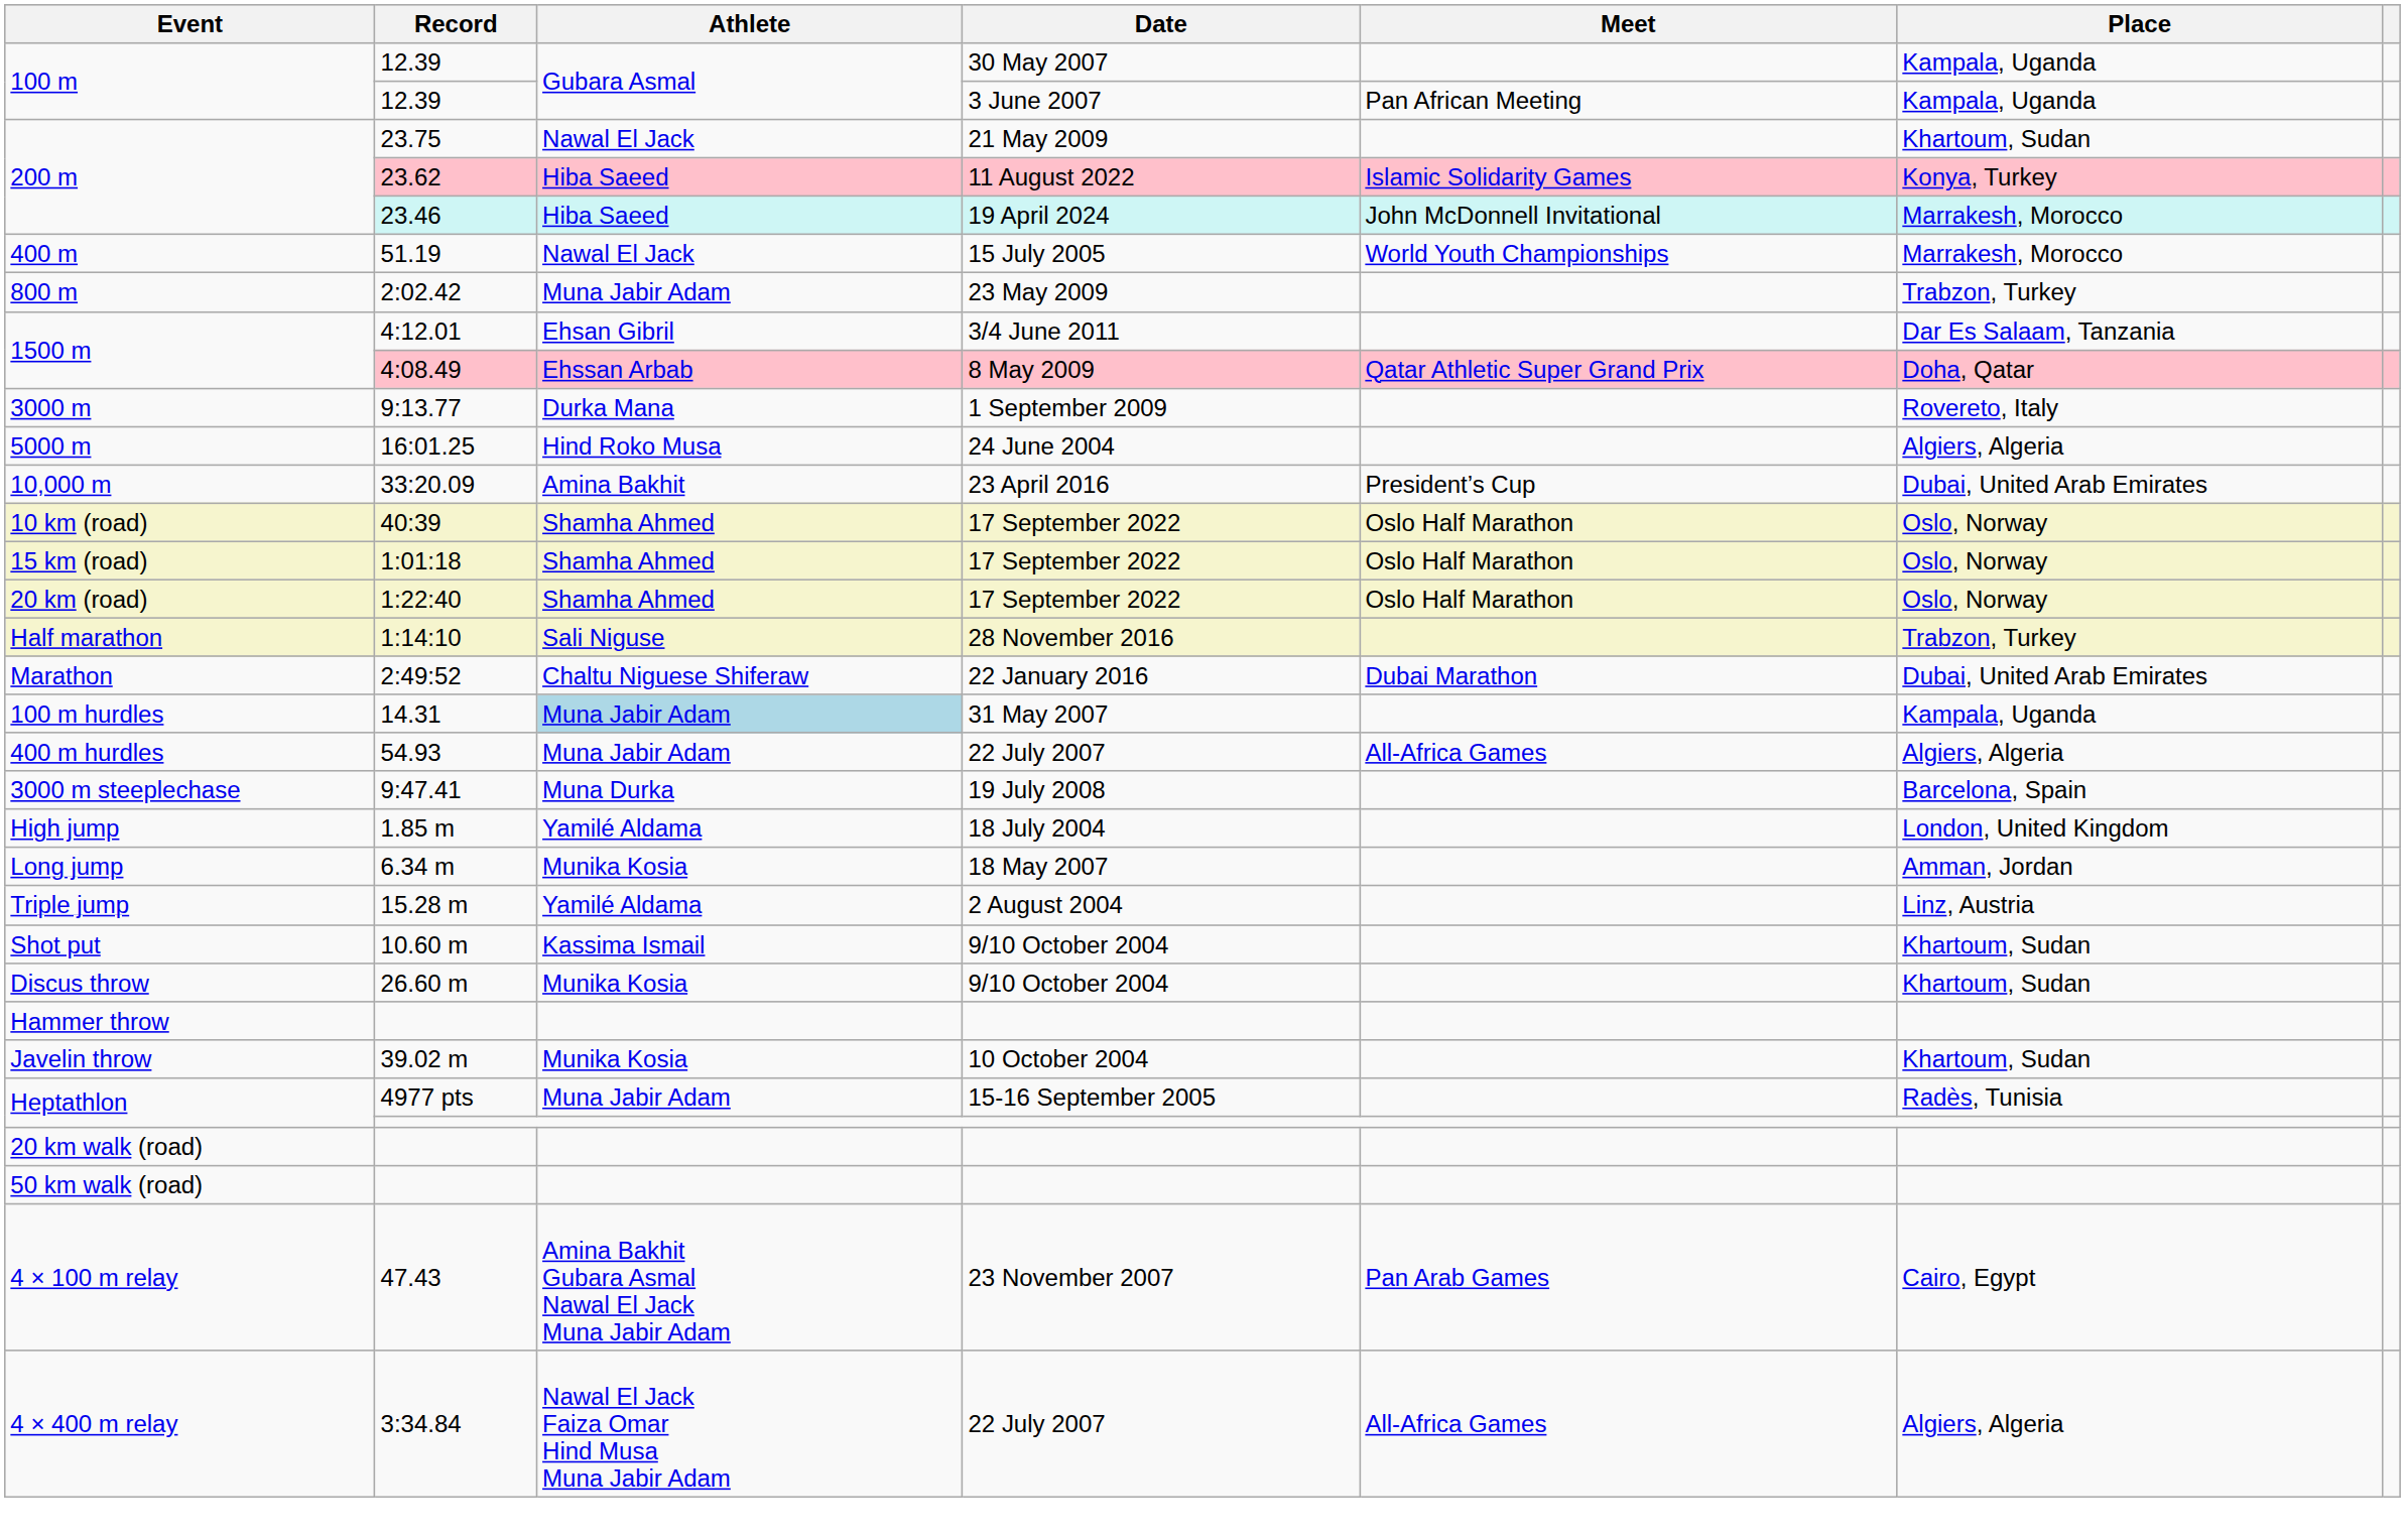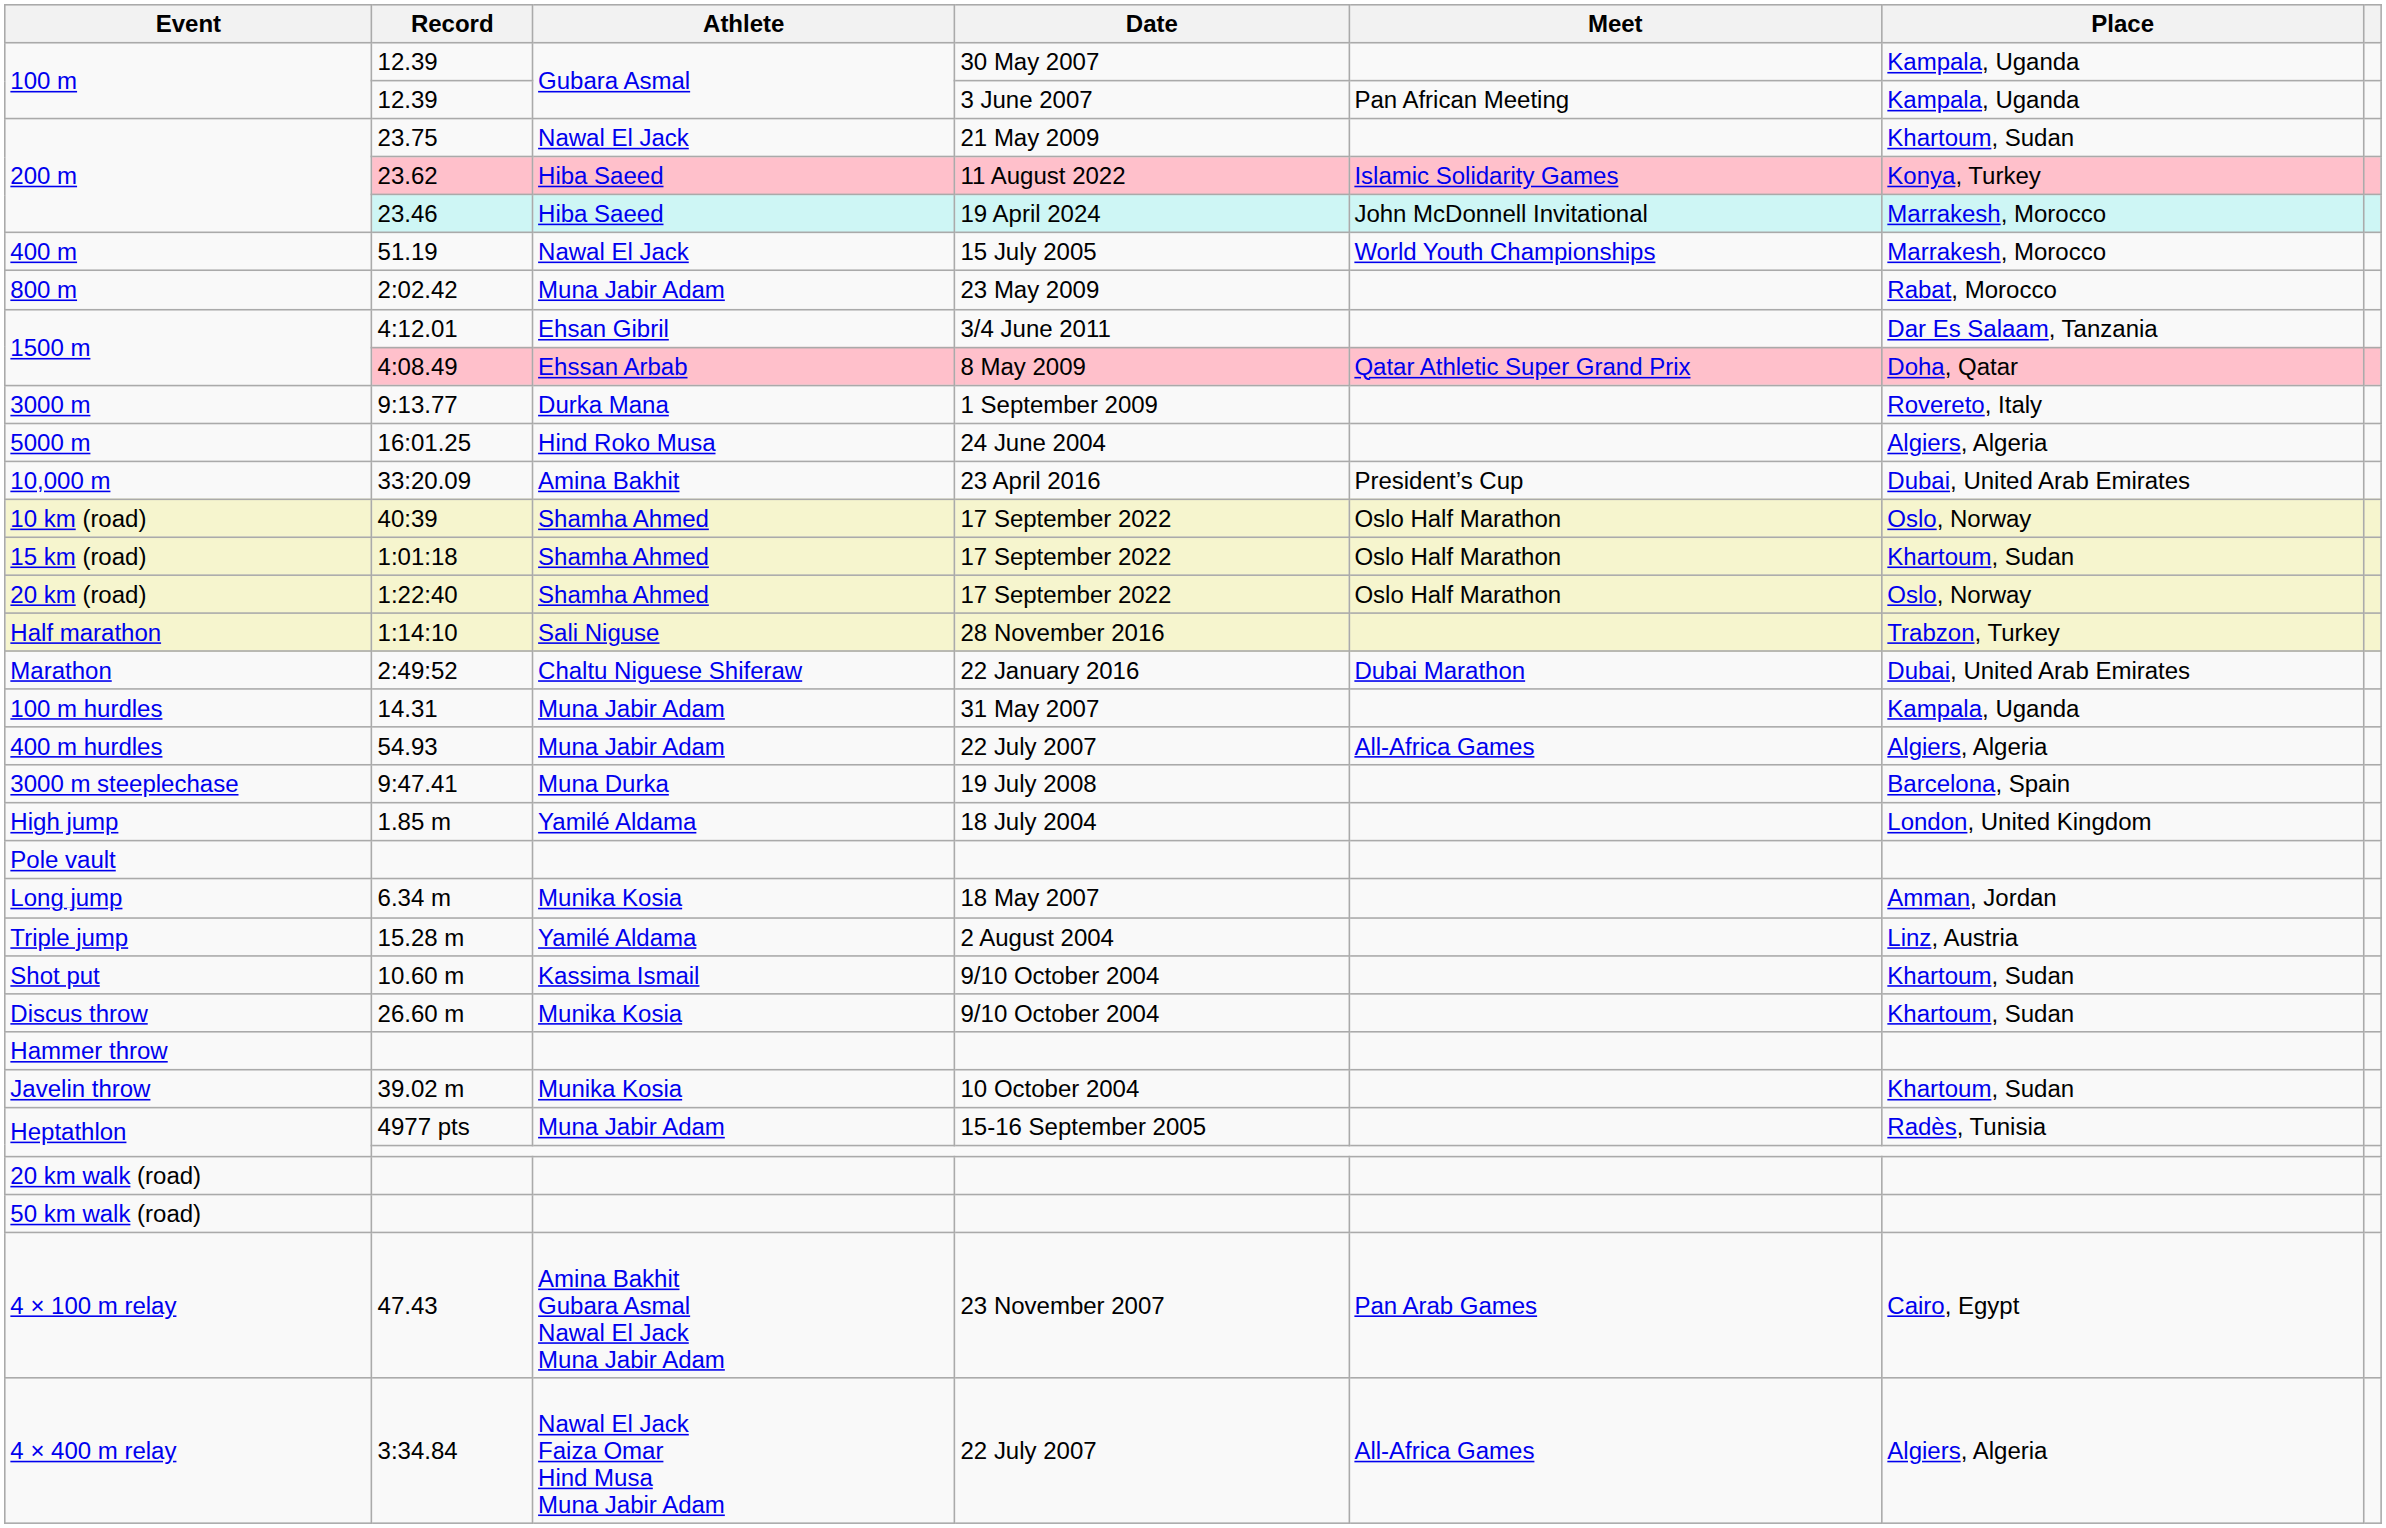800 m | Place: Trabzon, Turkey -> Rabat, Morocco
15 km (road) | Place: Oslo, Norway -> Khartoum, Sudan
100 m hurdles | Athlete: lightblue background -> no background
+ row: Pole vault
